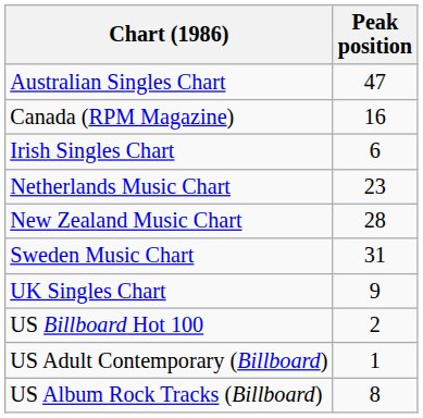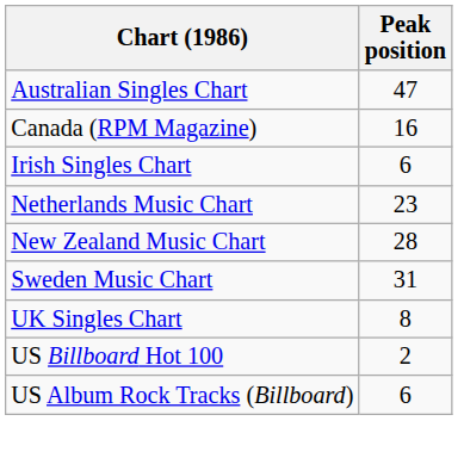UK Singles Chart | Peak position: 9 -> 8
- row: US Adult Contemporary (Billboard) | 1
US Album Rock Tracks (Billboard) | Peak position: 8 -> 6
